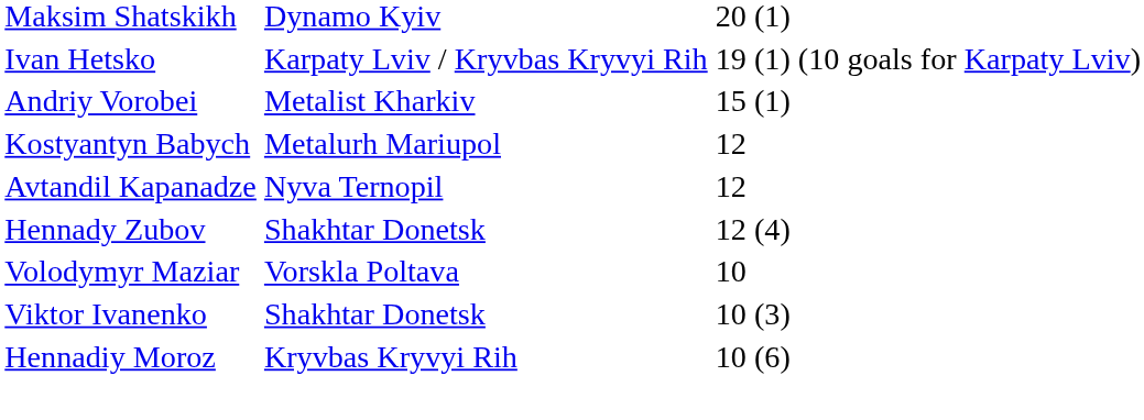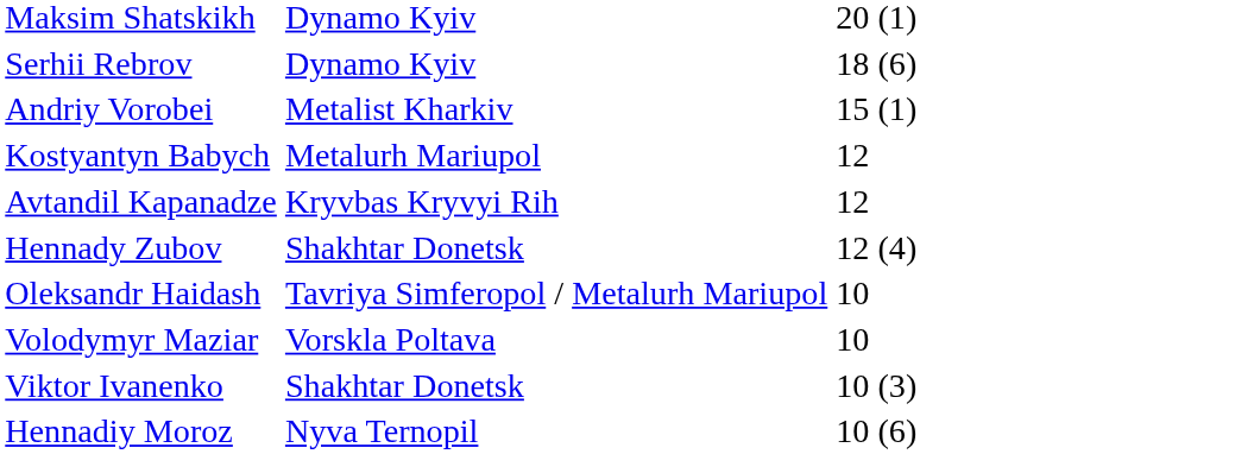- row: Ivan Hetsko | Karpaty Lviv / Kryvbas Kryvyi Rih | 19 (1) (10 goals for Karpaty Lviv)
+ row: Serhii Rebrov | Dynamo Kyiv | 18 (6)
Avtandil Kapanadze | column 2: Nyva Ternopil -> Kryvbas Kryvyi Rih
+ row: Oleksandr Haidash | Tavriya Simferopol / Metalurh Mariupol | 10
Hennadiy Moroz | column 2: Kryvbas Kryvyi Rih -> Nyva Ternopil
